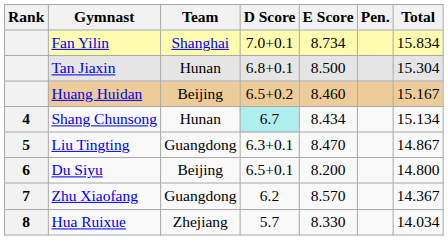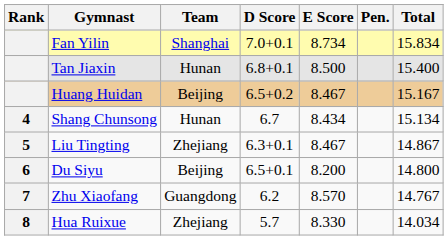Tan Jiaxin | Total: 15.304 -> 15.400
Huang Huidan | E Score: 8.460 -> 8.467
Shang Chunsong | D Score: paleturquoise background -> no background
Liu Tingting | Team: Guangdong -> Zhejiang
Liu Tingting | E Score: 8.470 -> 8.467
Zhu Xiaofang | Total: 14.367 -> 14.767
